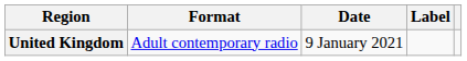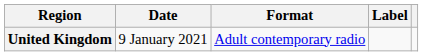columns swapped: Date <-> Format
